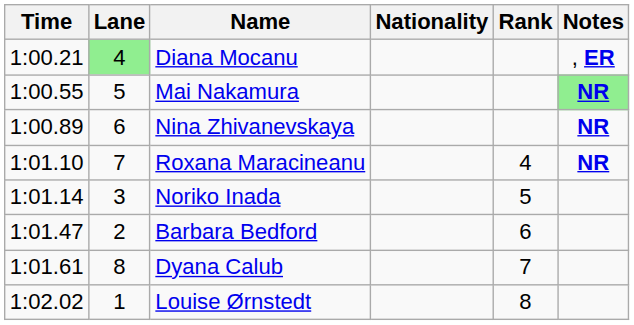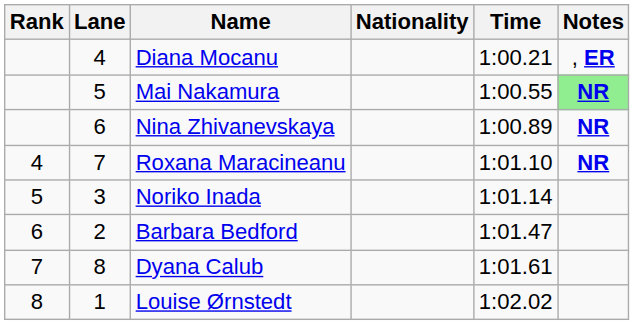columns swapped: Rank <-> Time
Diana Mocanu | Lane: lightgreen background -> no background
